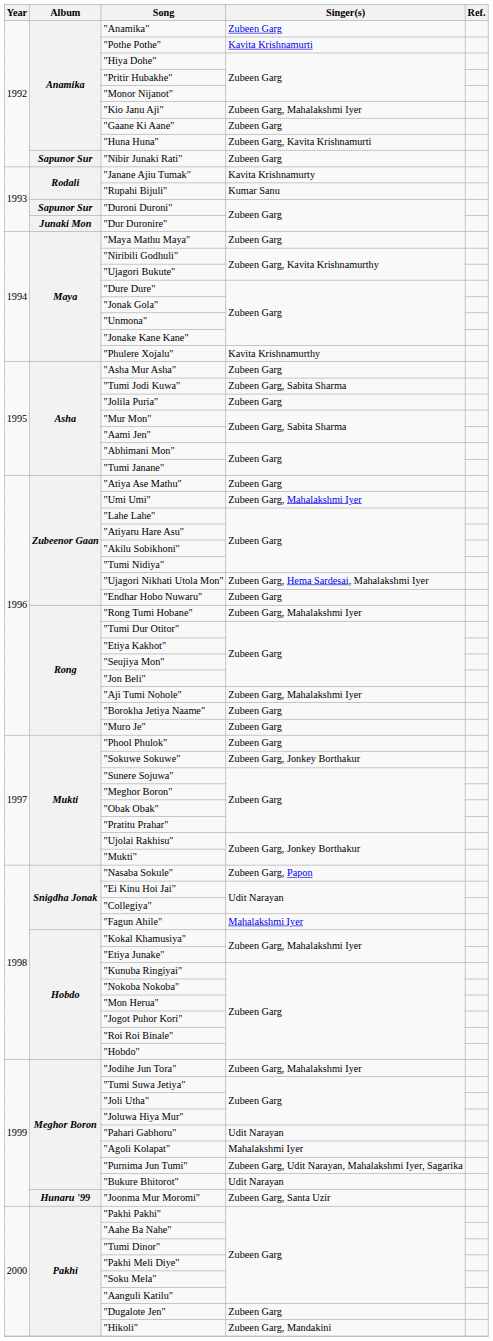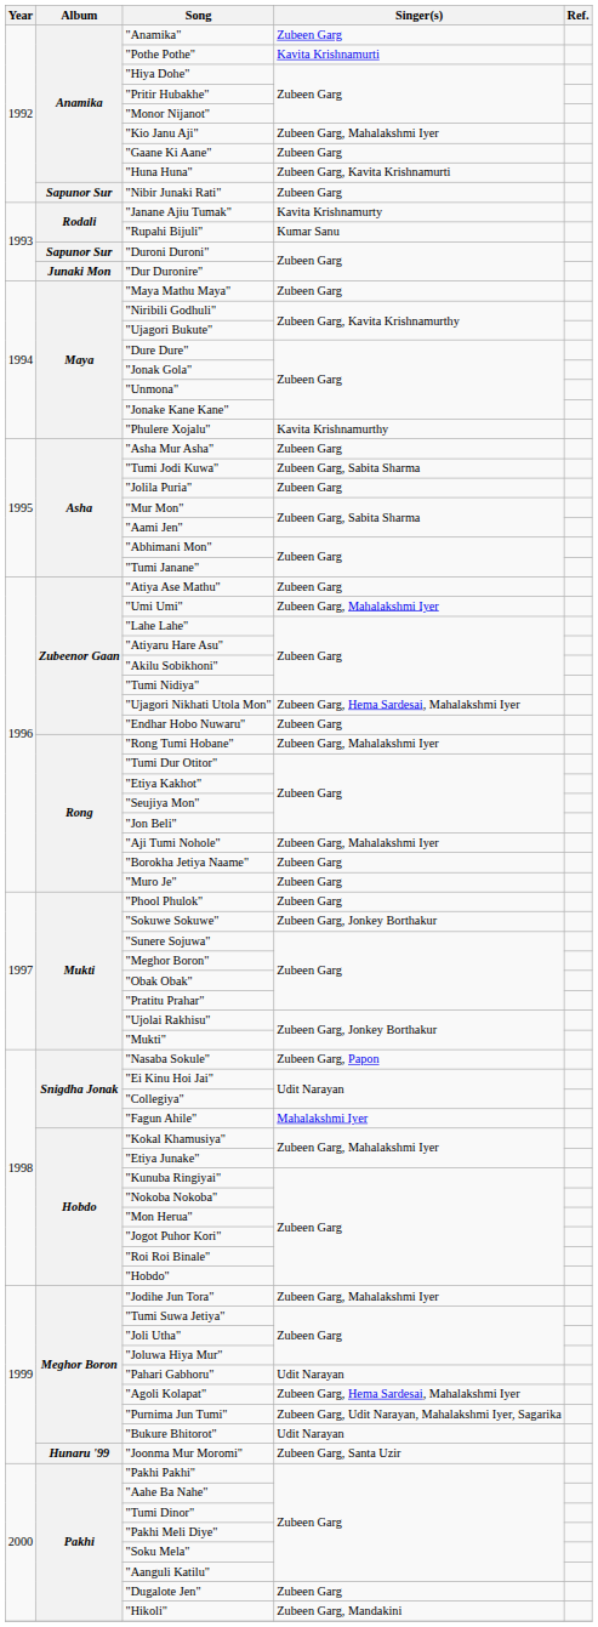"Agoli Kolapat" | Singer(s): Mahalakshmi Iyer -> Zubeen Garg, Hema Sardesai, Mahalakshmi Iyer
